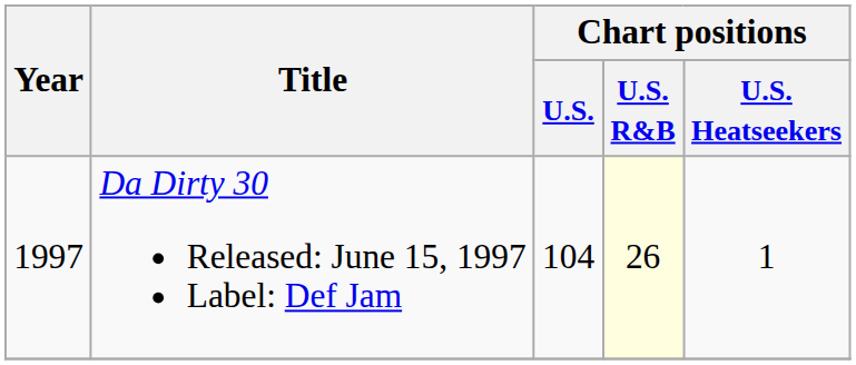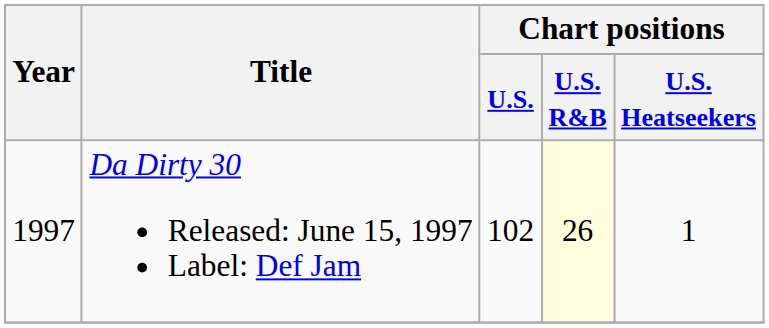Da Dirty 30 Released: June 15, 1997 Label: Def Jam | Chart positions / U.S.: 104 -> 102
